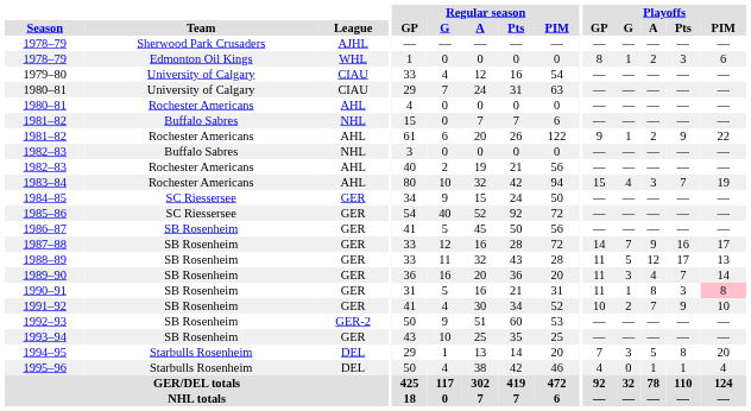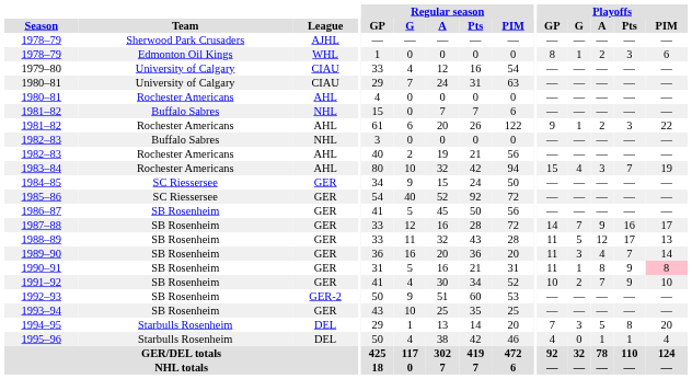1981–82 / Rochester Americans | Playoffs / Pts: 9 -> 3
1990–91 | Playoffs / Pts: 3 -> 9
